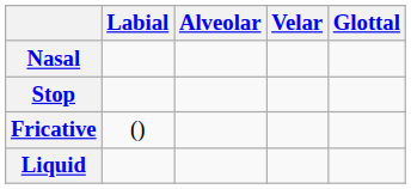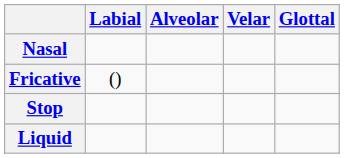rows swapped: Stop <-> Fricative
